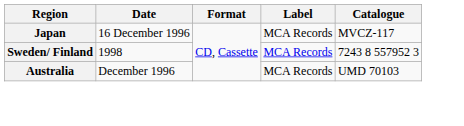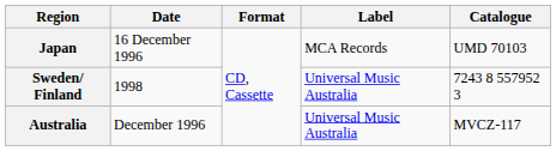Japan | Catalogue: MVCZ-117 -> UMD 70103
Sweden/ Finland | Label: MCA Records -> Universal Music Australia
Australia | Label: MCA Records -> Universal Music Australia
Australia | Catalogue: UMD 70103 -> MVCZ-117
